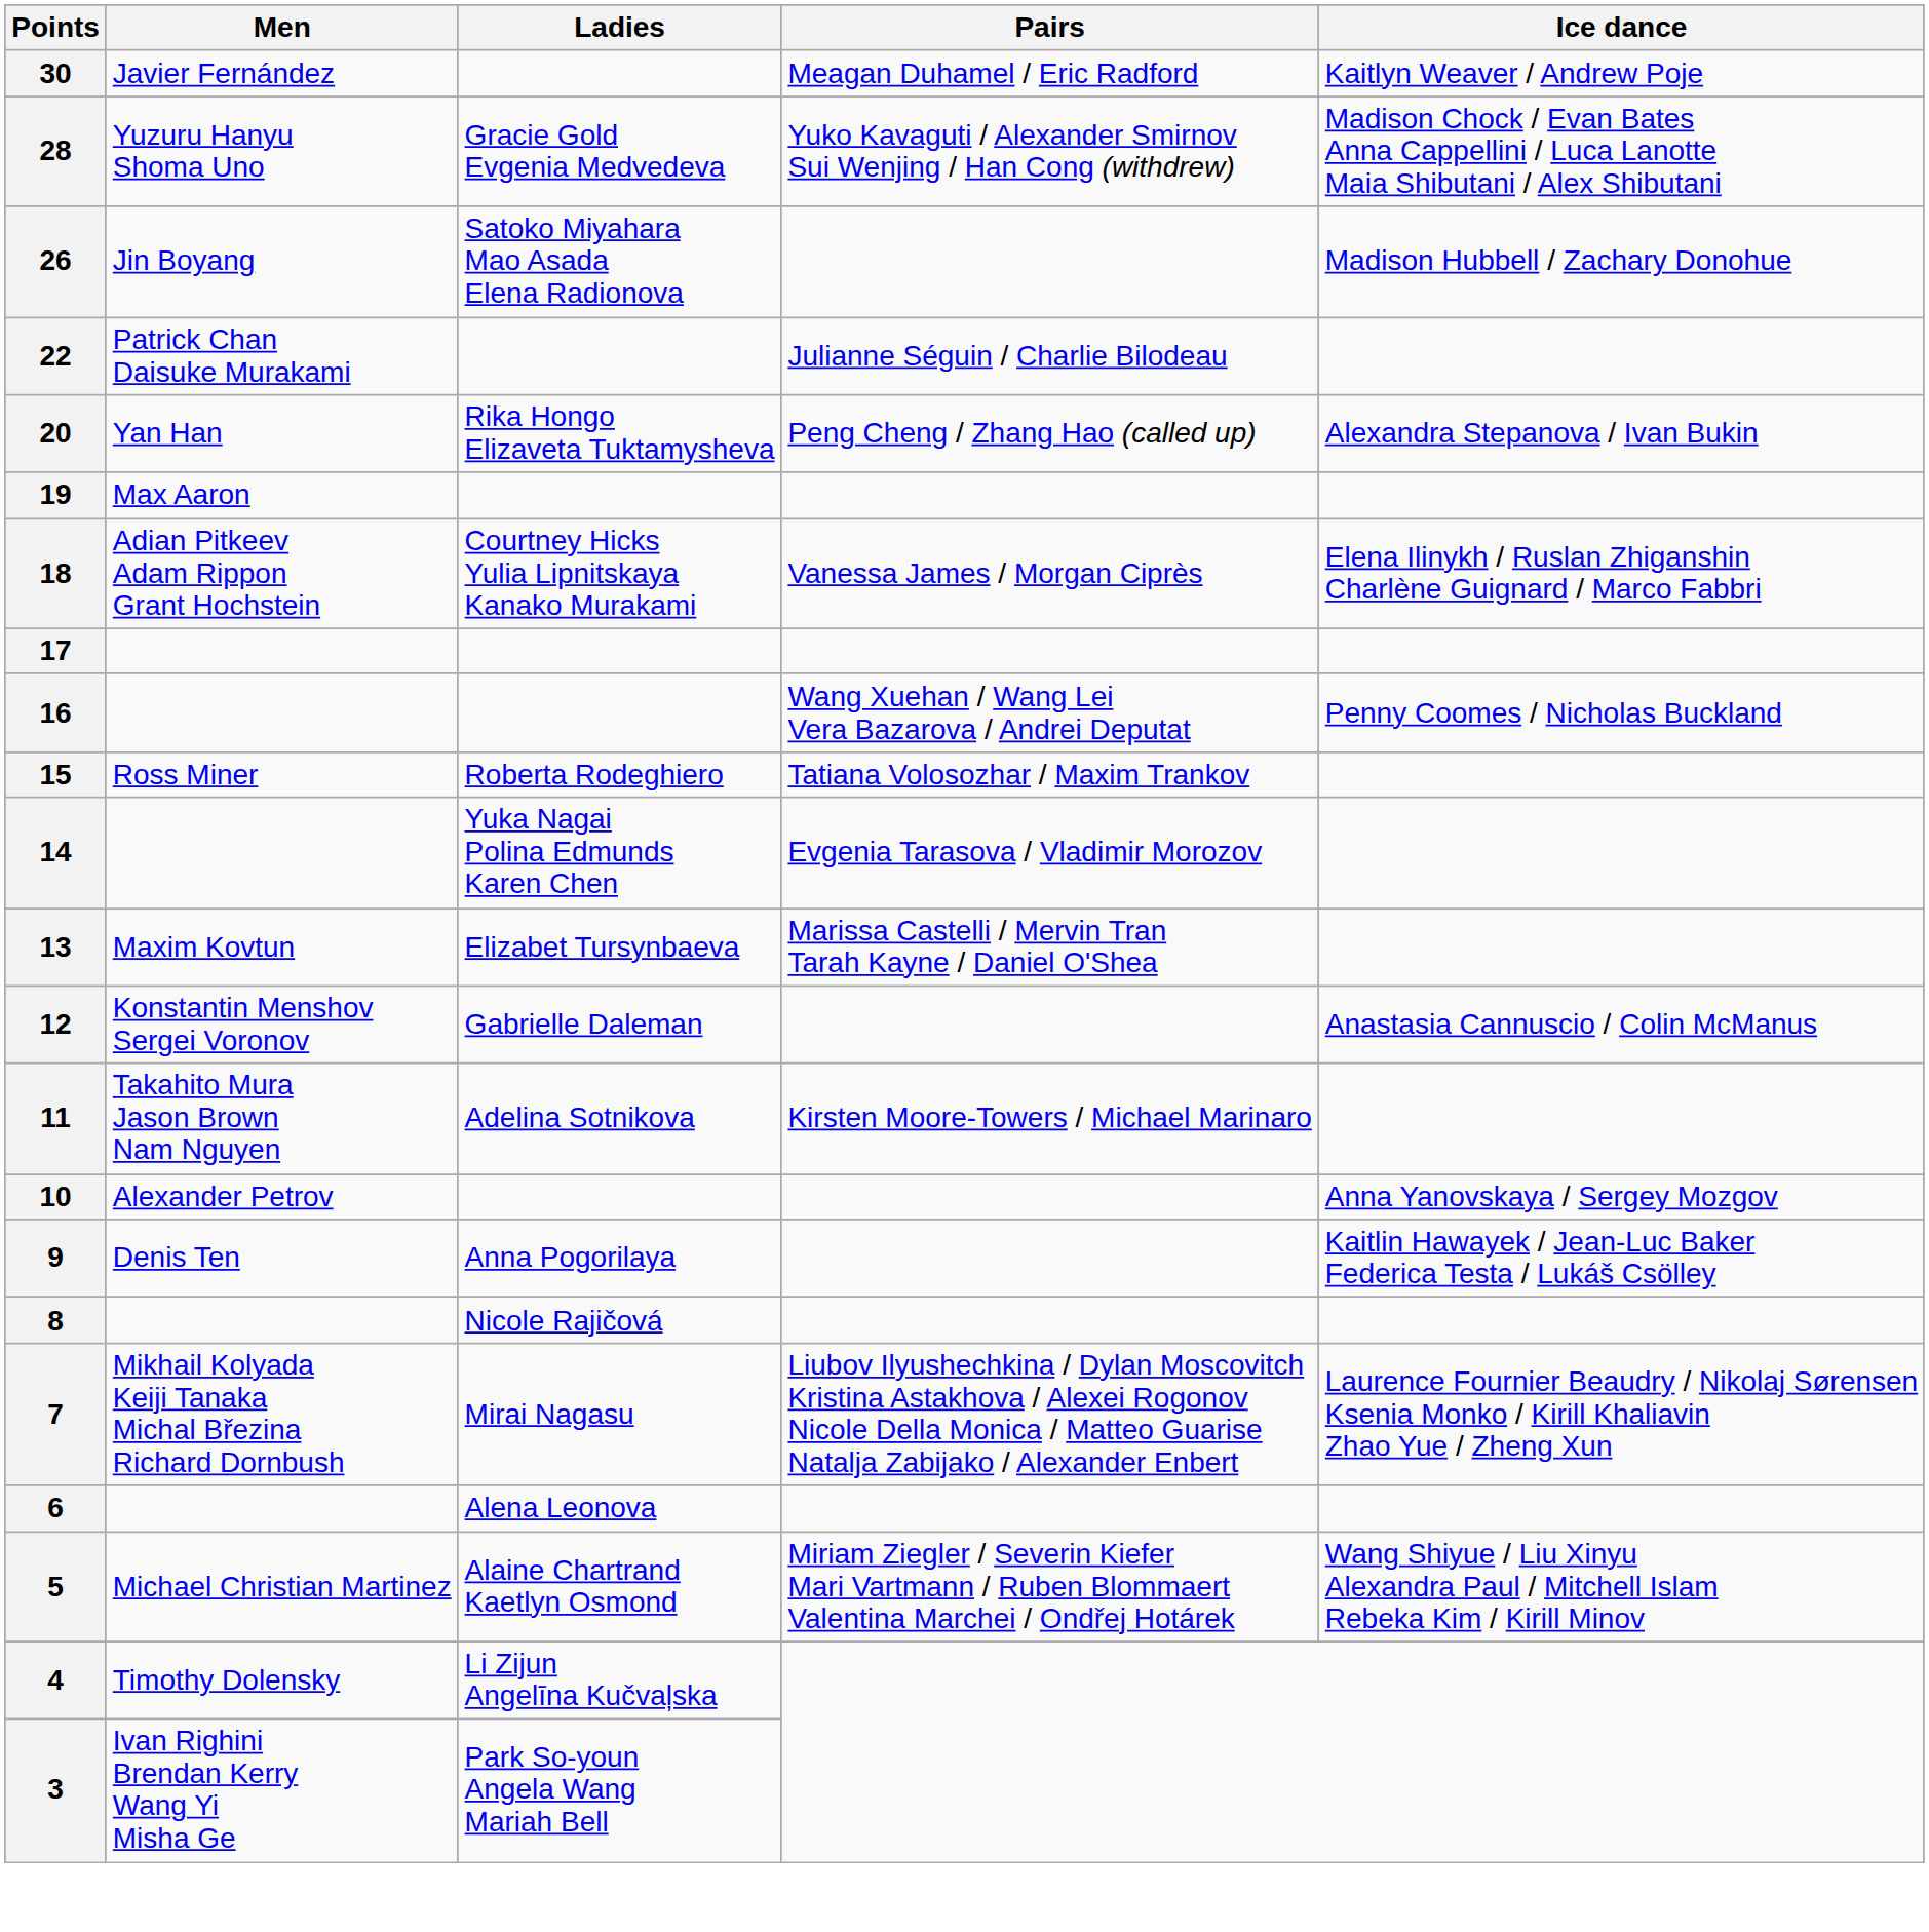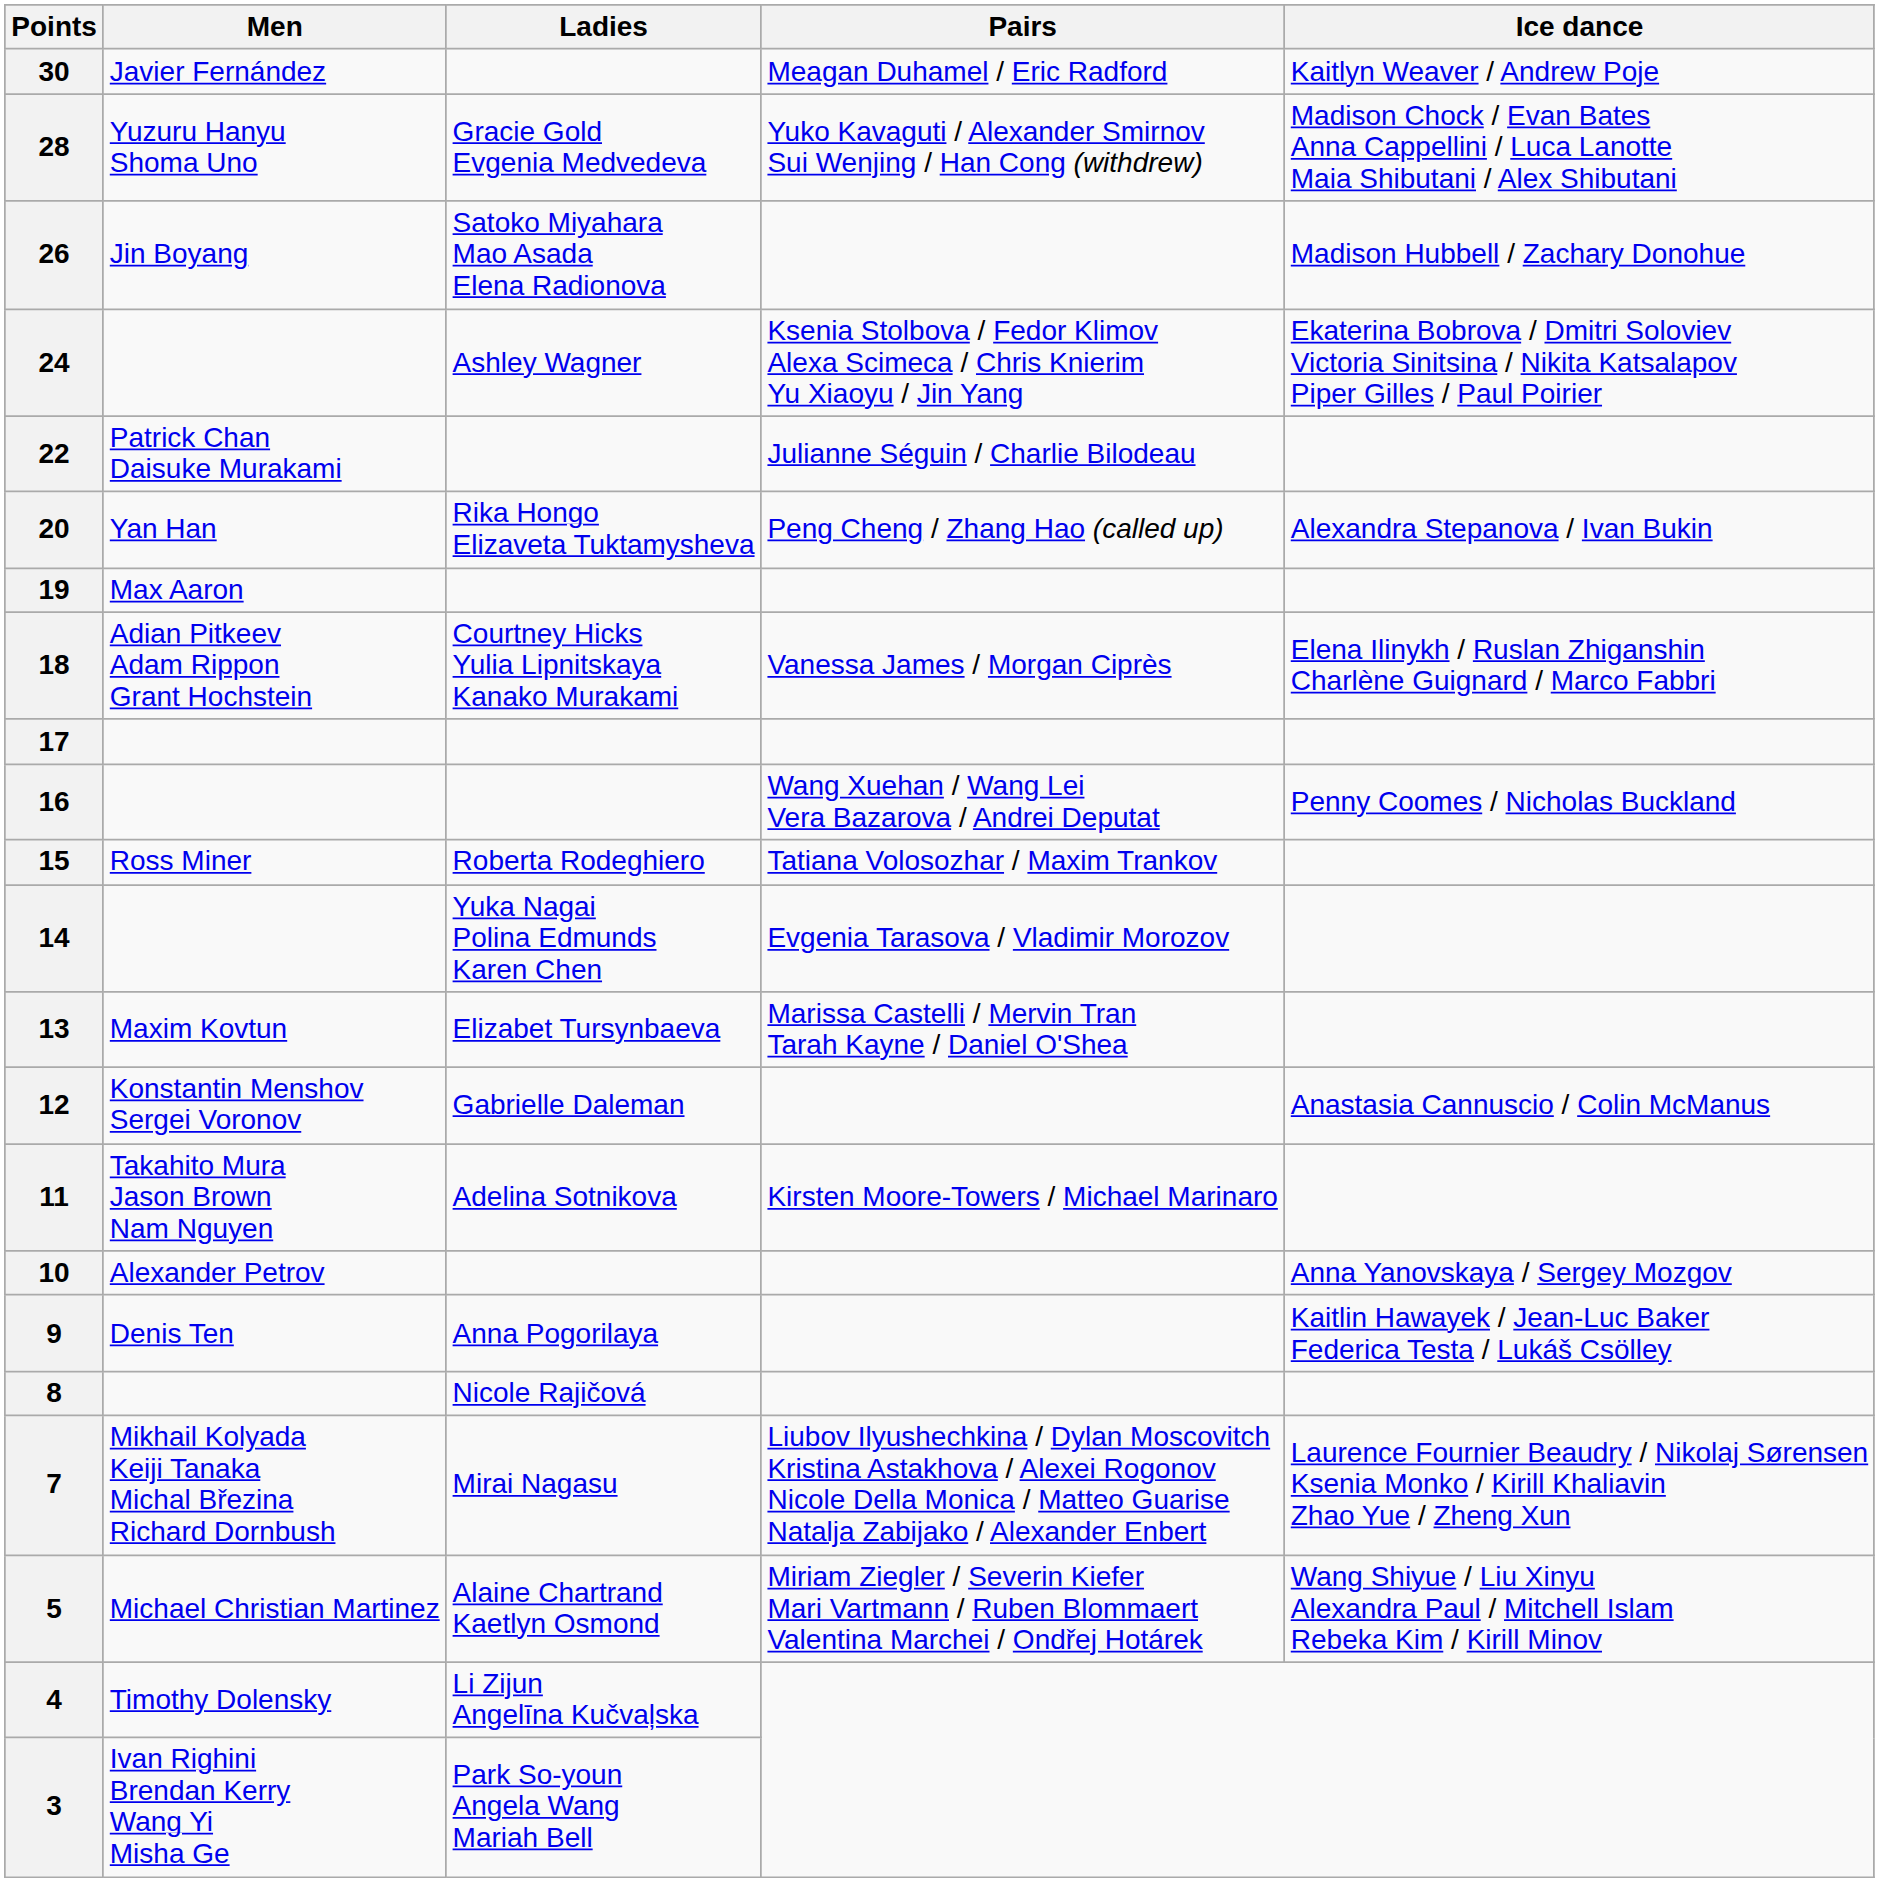+ row: 24 | Ashley Wagner | Ksenia Stolbova / Fedor Klimov Alexa Scimeca / Chris Knierim Yu Xiaoyu / Jin Yang | Ekaterina Bobrova / Dmitri Soloviev Victoria Sinitsina / Nikita Katsalapov Piper Gilles / Paul Poirier
- row: 6 | Alena Leonova
